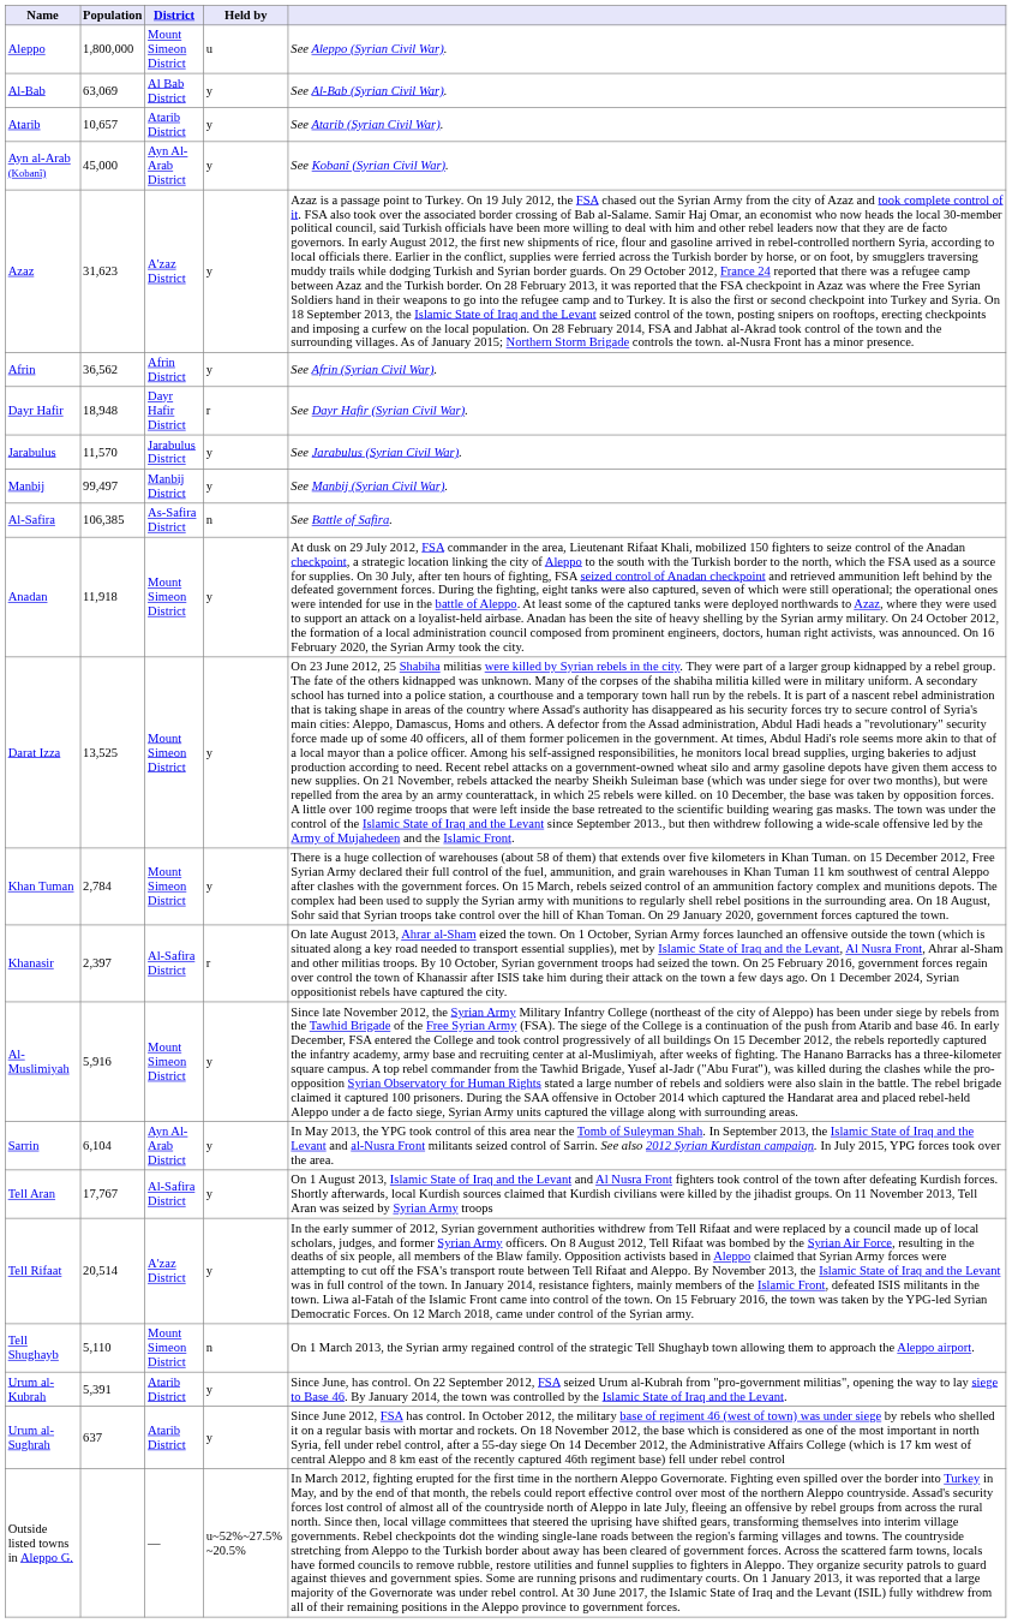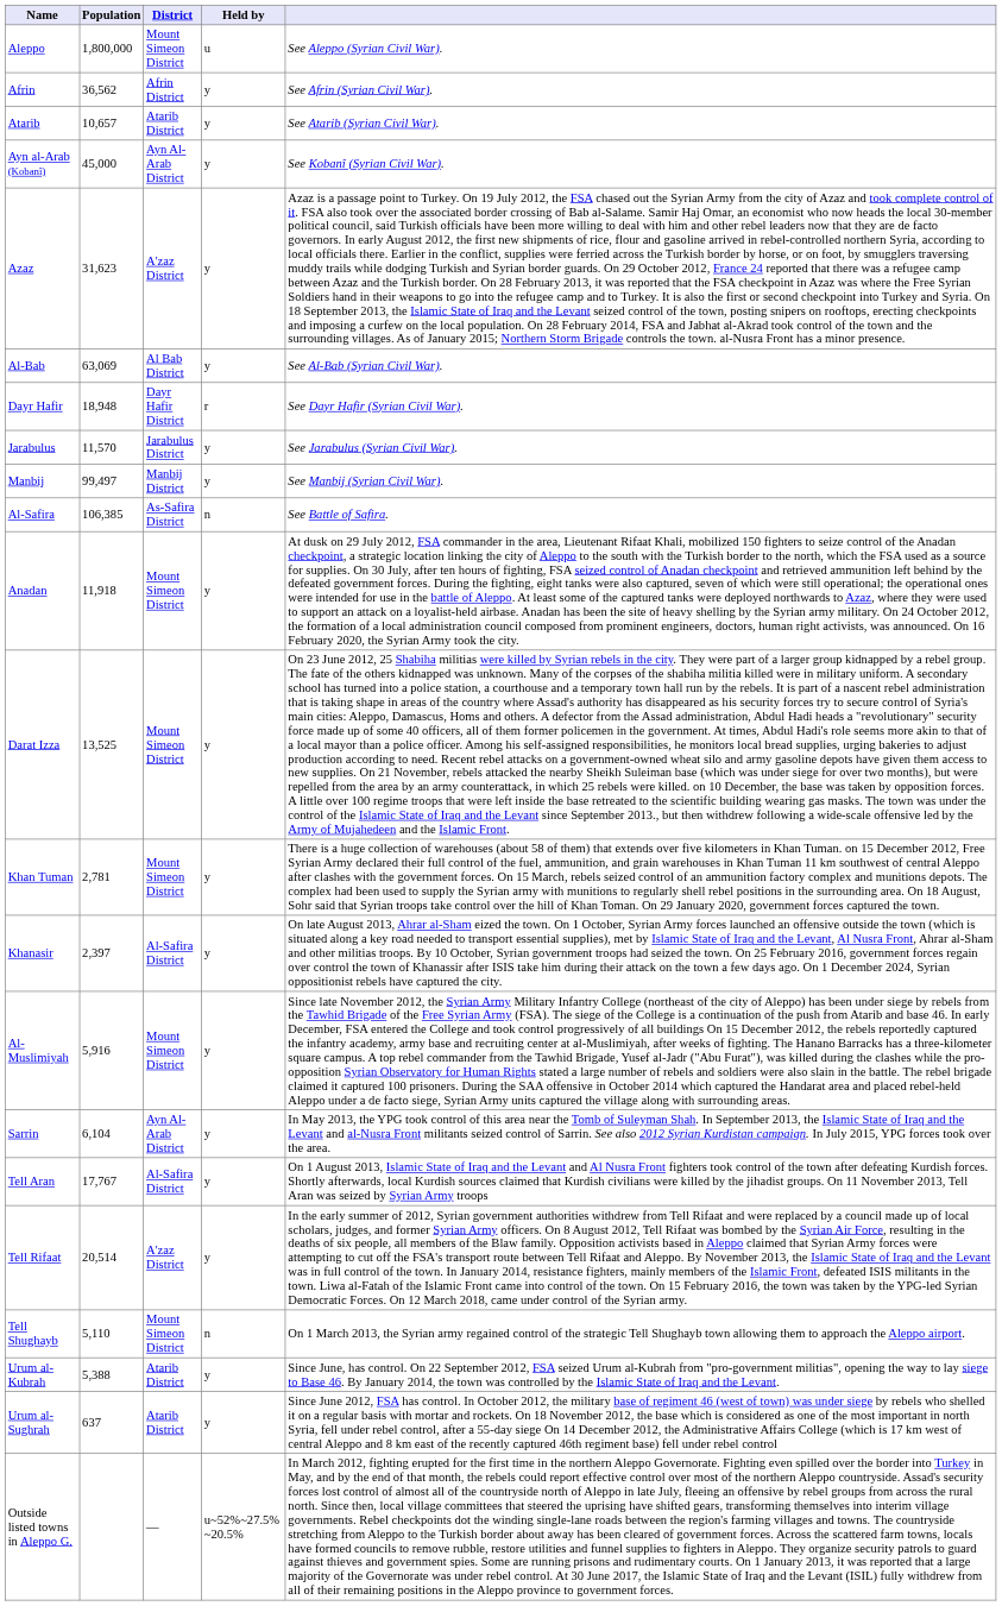rows swapped: Afrin <-> Al-Bab
Khan Tuman | Population: 2,784 -> 2,781
Khanasir | Held by: r -> y
Urum al-Kubrah | Population: 5,391 -> 5,388
